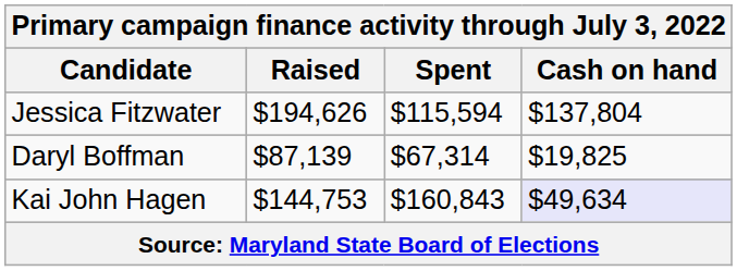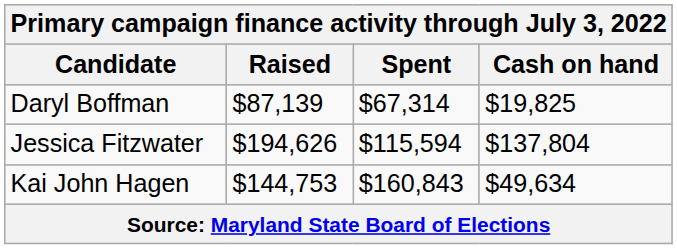rows swapped: Daryl Boffman <-> Jessica Fitzwater
Kai John Hagen | Cash on hand: lavender background -> no background
